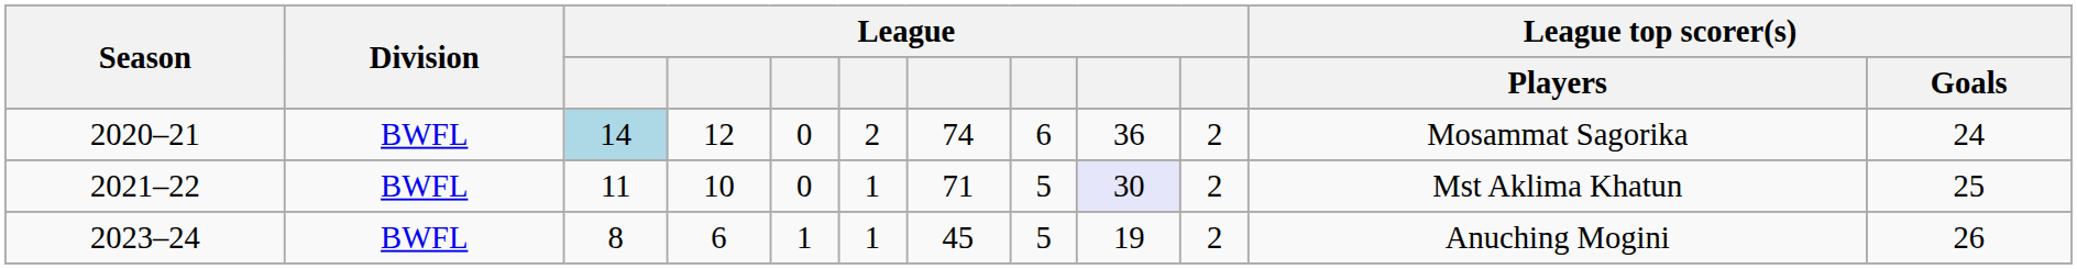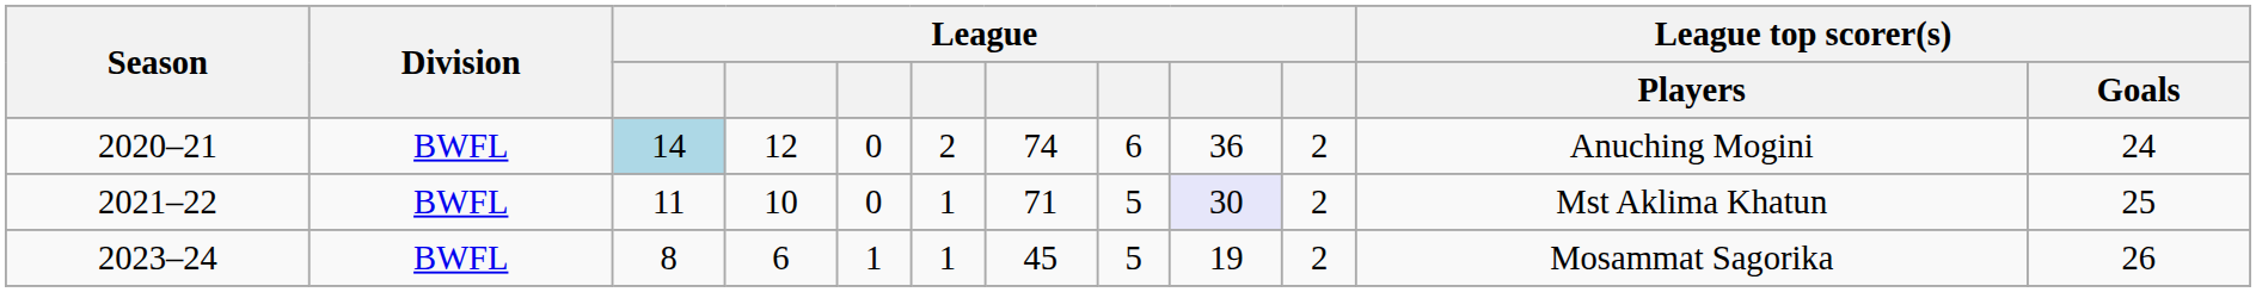2020–21 | League top scorer(s) / Players: Mosammat Sagorika -> Anuching Mogini
2023–24 | League top scorer(s) / Players: Anuching Mogini -> Mosammat Sagorika
